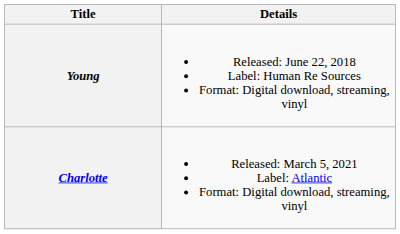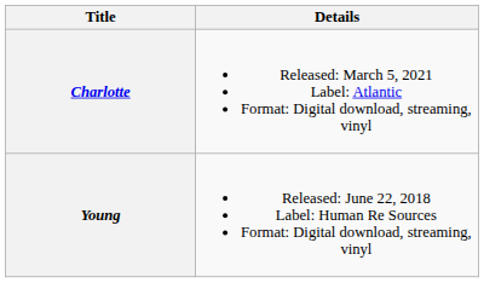rows swapped: Young <-> Charlotte
